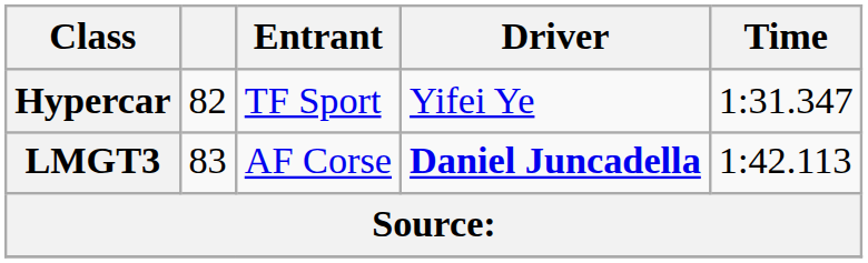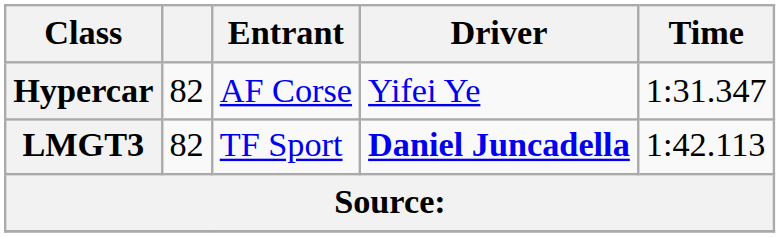Hypercar | Entrant: TF Sport -> AF Corse
LMGT3 | column 2: 83 -> 82
LMGT3 | Entrant: AF Corse -> TF Sport
